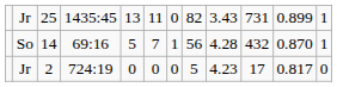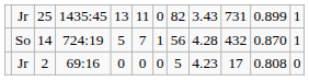So | column 4: 69:16 -> 724:19
Jr / 2 | column 4: 724:19 -> 69:16
Jr / 2 | column 11: 0.817 -> 0.808
